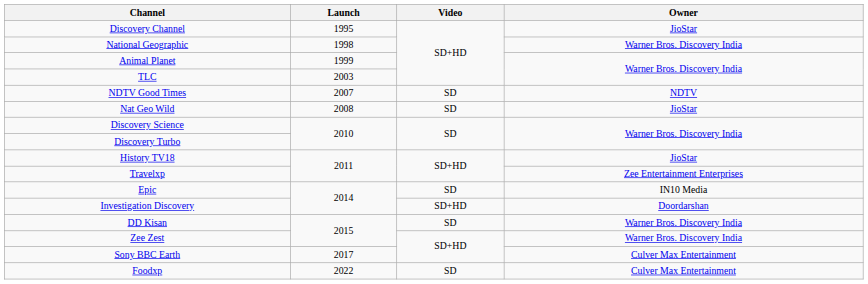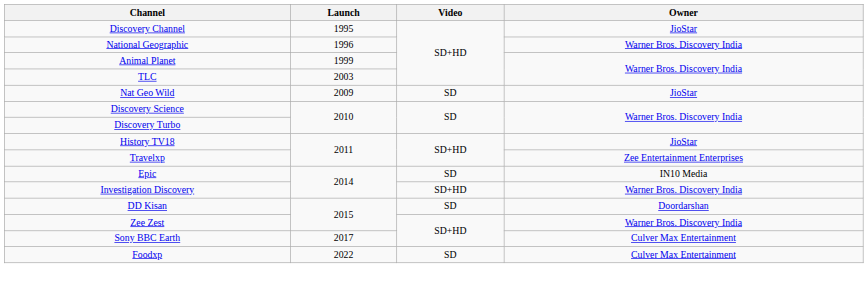National Geographic | Launch: 1998 -> 1996
- row: NDTV Good Times | 2007 | SD | NDTV
Nat Geo Wild | Launch: 2008 -> 2009
Investigation Discovery | Owner: Doordarshan -> Warner Bros. Discovery India
DD Kisan | Owner: Warner Bros. Discovery India -> Doordarshan
